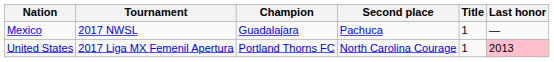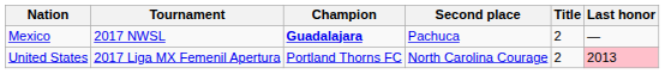Mexico | Champion: normal -> bold
Mexico | Title: 1 -> 2
United States | Title: 1 -> 2
